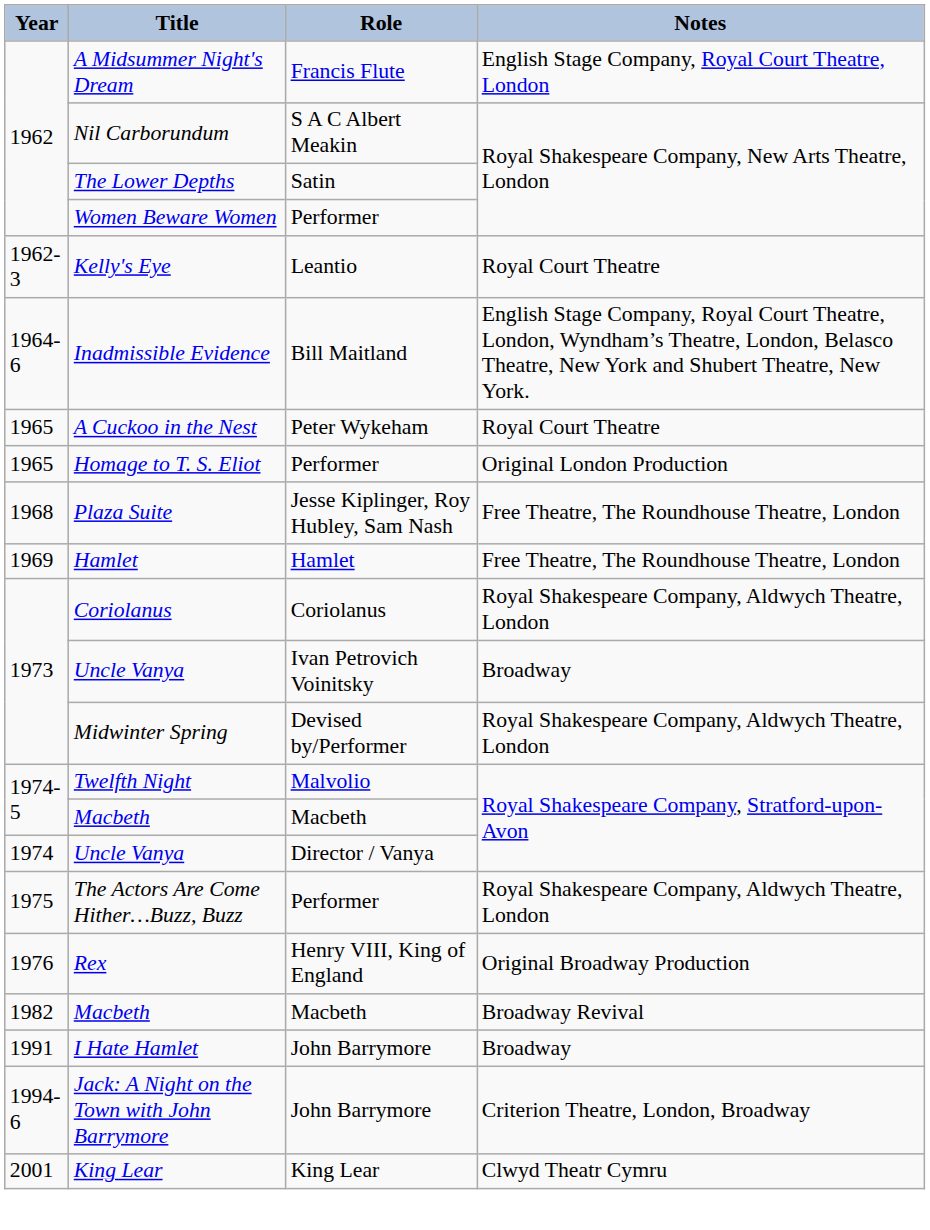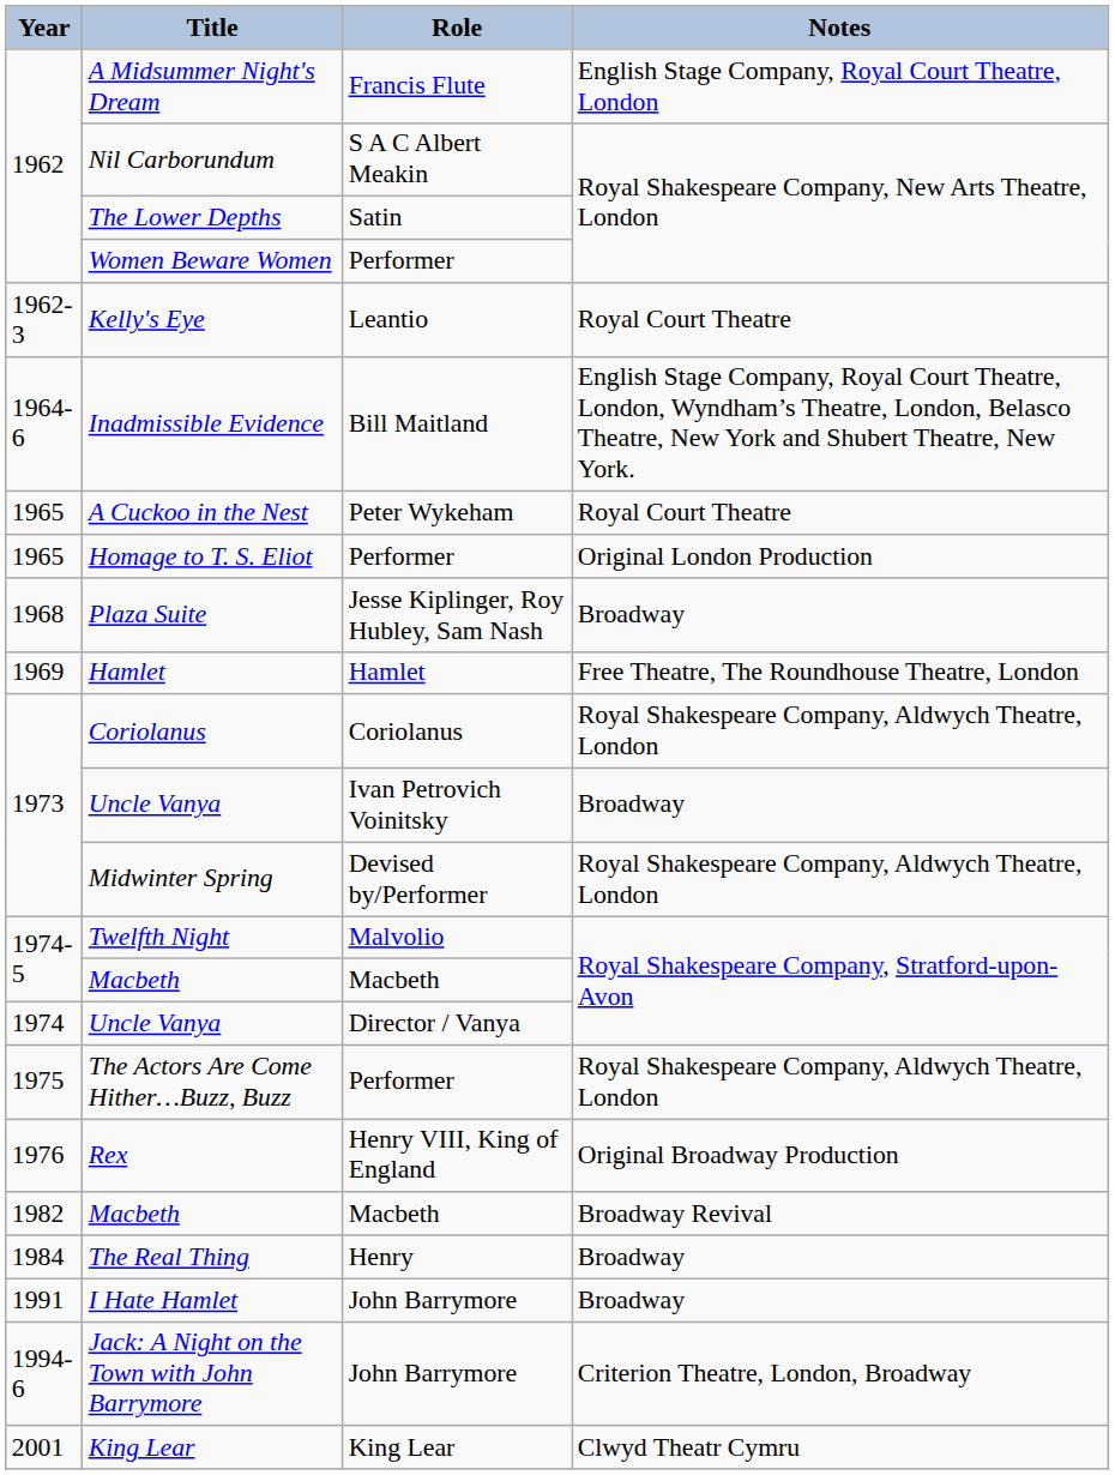Plaza Suite | Notes: Free Theatre, The Roundhouse Theatre, London -> Broadway
+ row: 1984 | The Real Thing | Henry | Broadway
